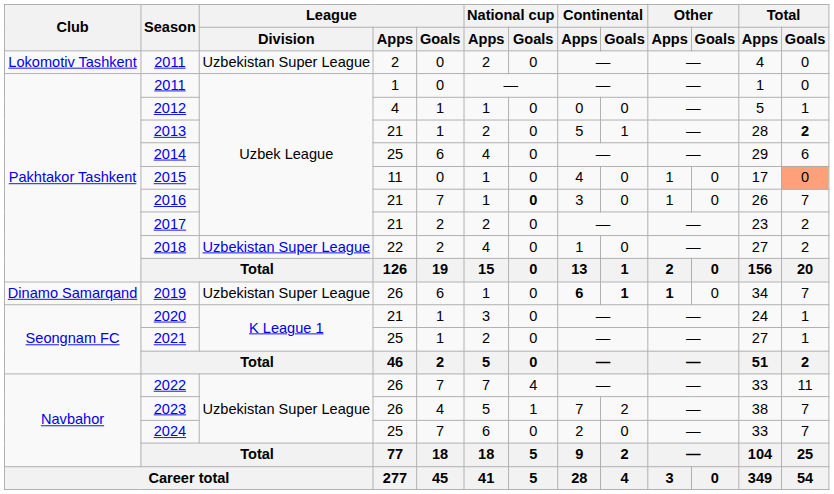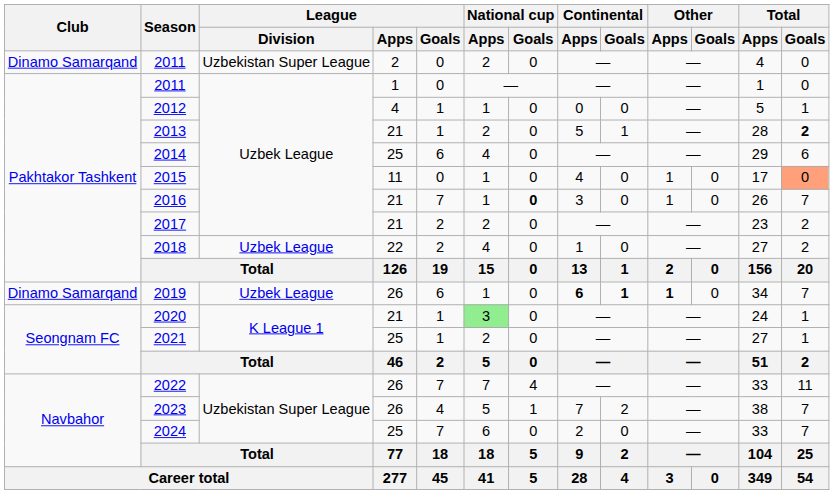2011 / 2 | Club: Lokomotiv Tashkent -> Dinamo Samarqand
2018 | League / Division: Uzbekistan Super League -> Uzbek League
2019 | League / Division: Uzbekistan Super League -> Uzbek League
2020 | National cup / Apps: no background -> lightgreen background
